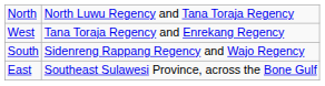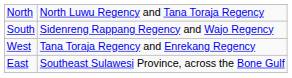rows swapped: South <-> West
